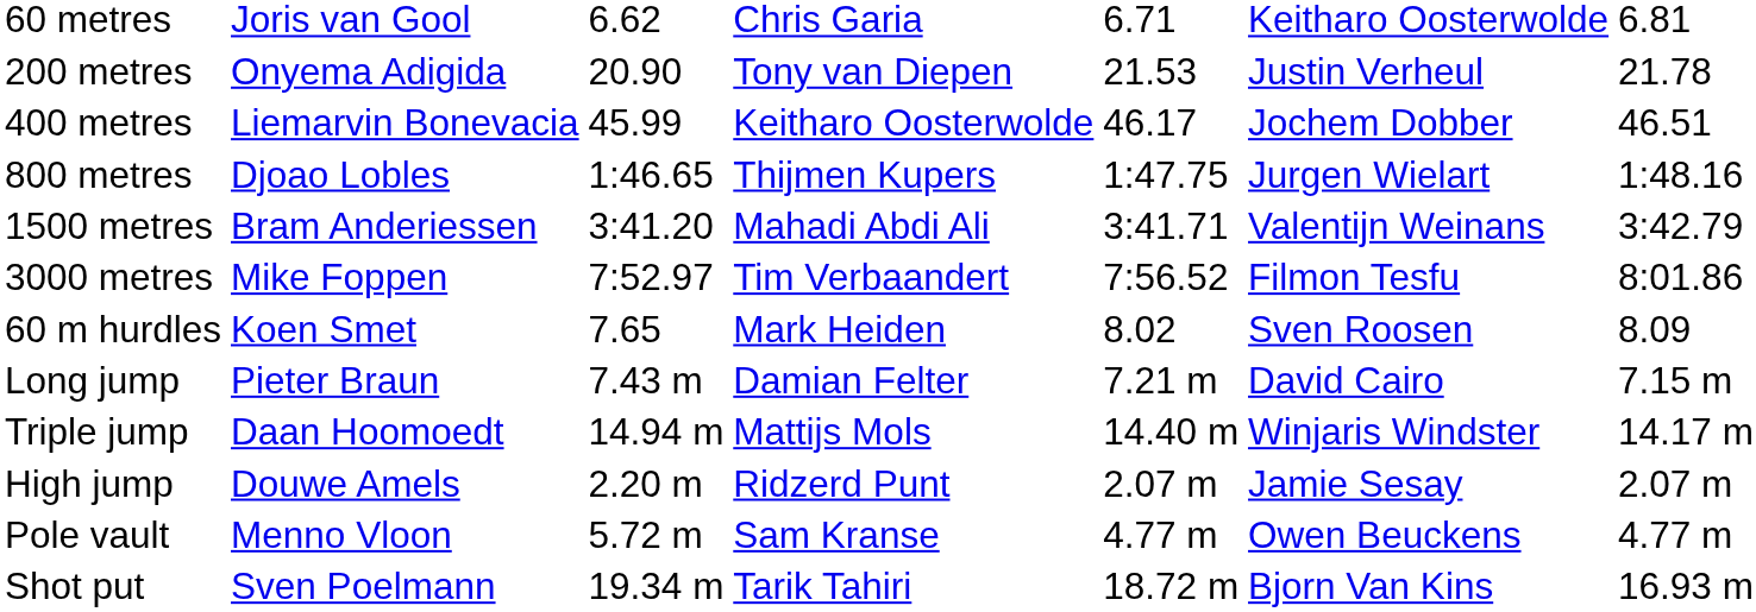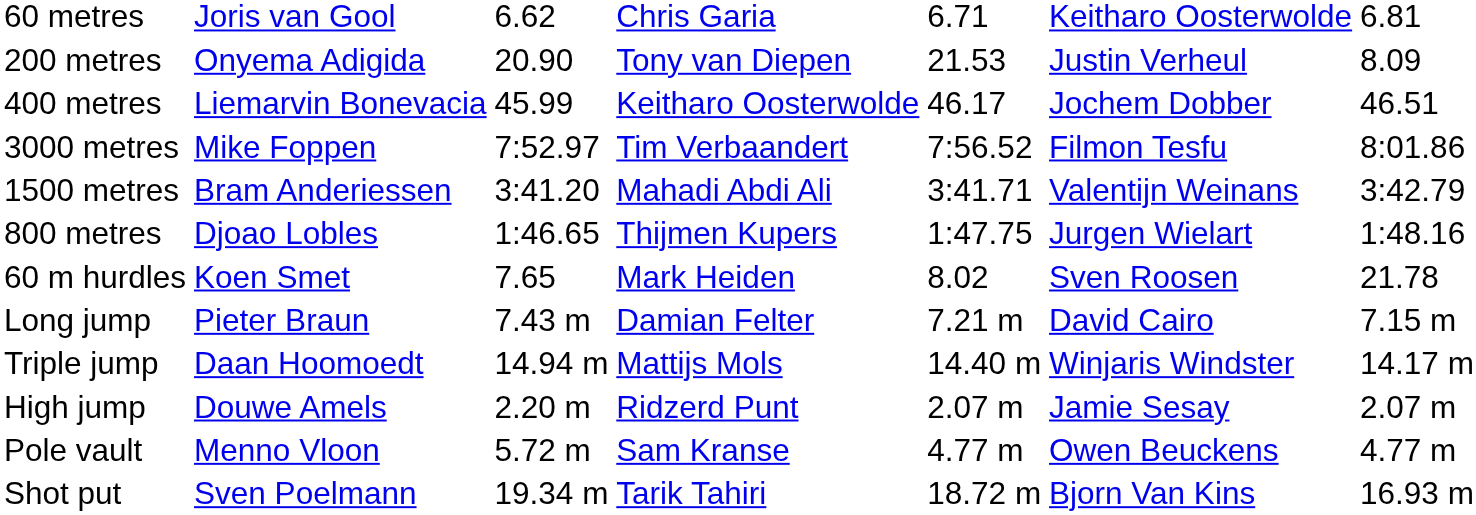200 metres | column 7: 21.78 -> 8.09
rows swapped: 800 metres <-> 3000 metres
60 m hurdles | column 7: 8.09 -> 21.78
